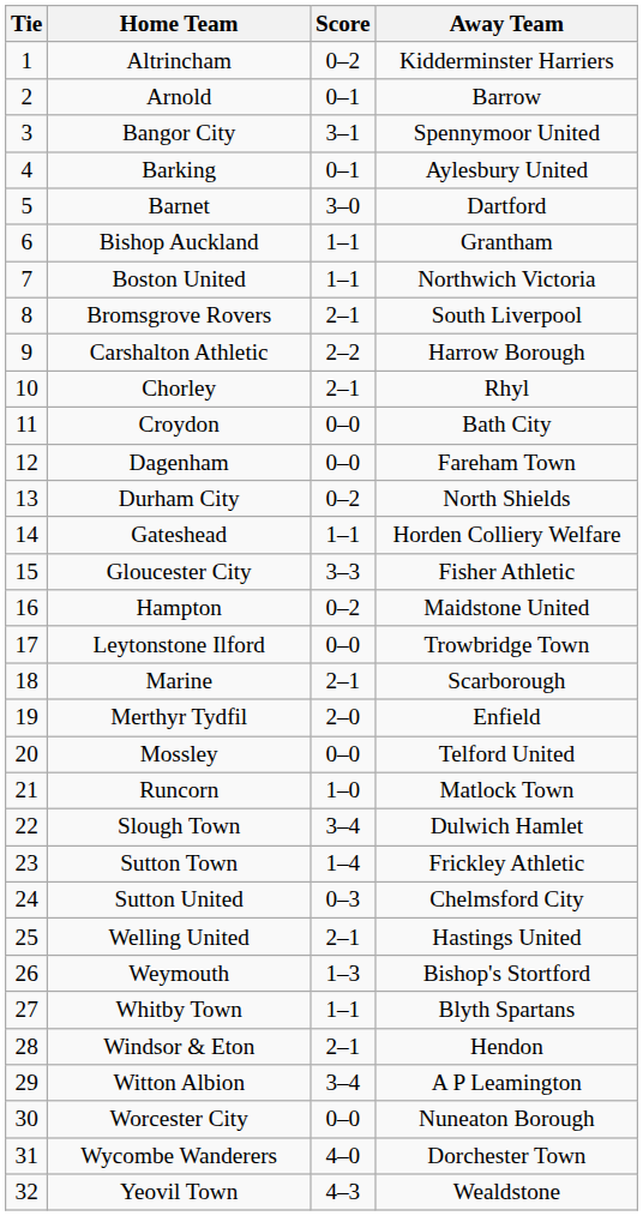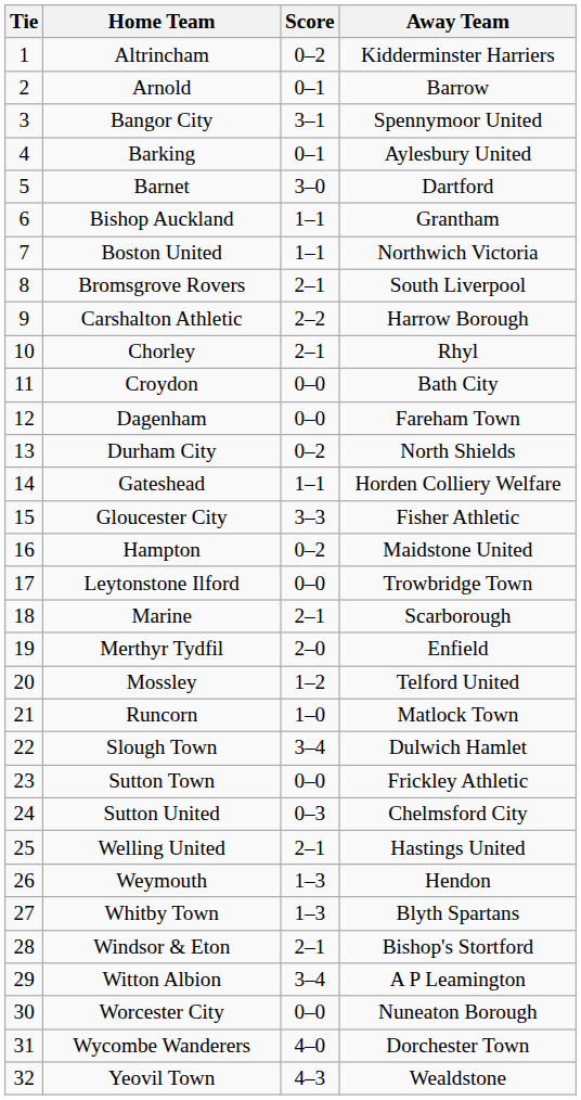Mossley | Score: 0–0 -> 1–2
Sutton Town | Score: 1–4 -> 0–0
Weymouth | Away Team: Bishop's Stortford -> Hendon
Whitby Town | Score: 1–1 -> 1–3
Windsor & Eton | Away Team: Hendon -> Bishop's Stortford
